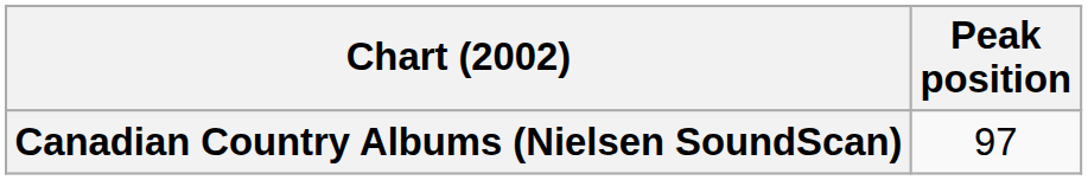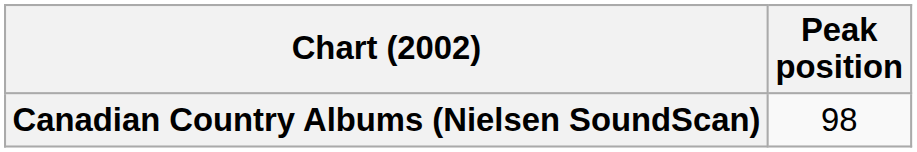Canadian Country Albums (Nielsen SoundScan) | Peak position: 97 -> 98
